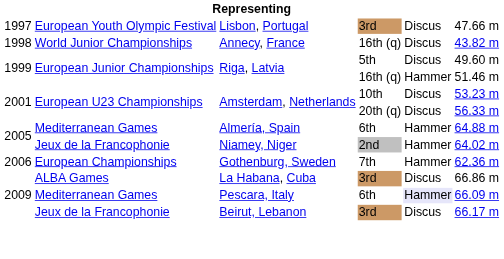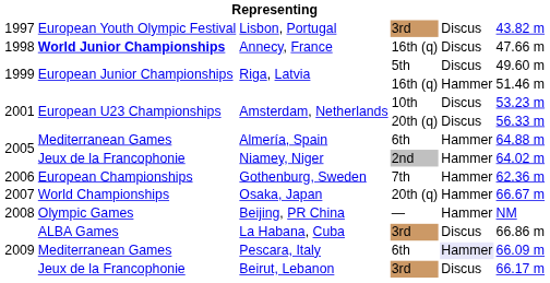Lisbon, Portugal | column 6: 47.66 m -> 43.82 m
Annecy, France | column 2: normal -> bold
Annecy, France | column 6: 43.82 m -> 47.66 m
+ row: 2007 | World Championships | Osaka, Japan | 20th (q) | Hammer | 66.67 m
+ row: 2008 | Olympic Games | Beijing, PR China | — | Hammer | NM
